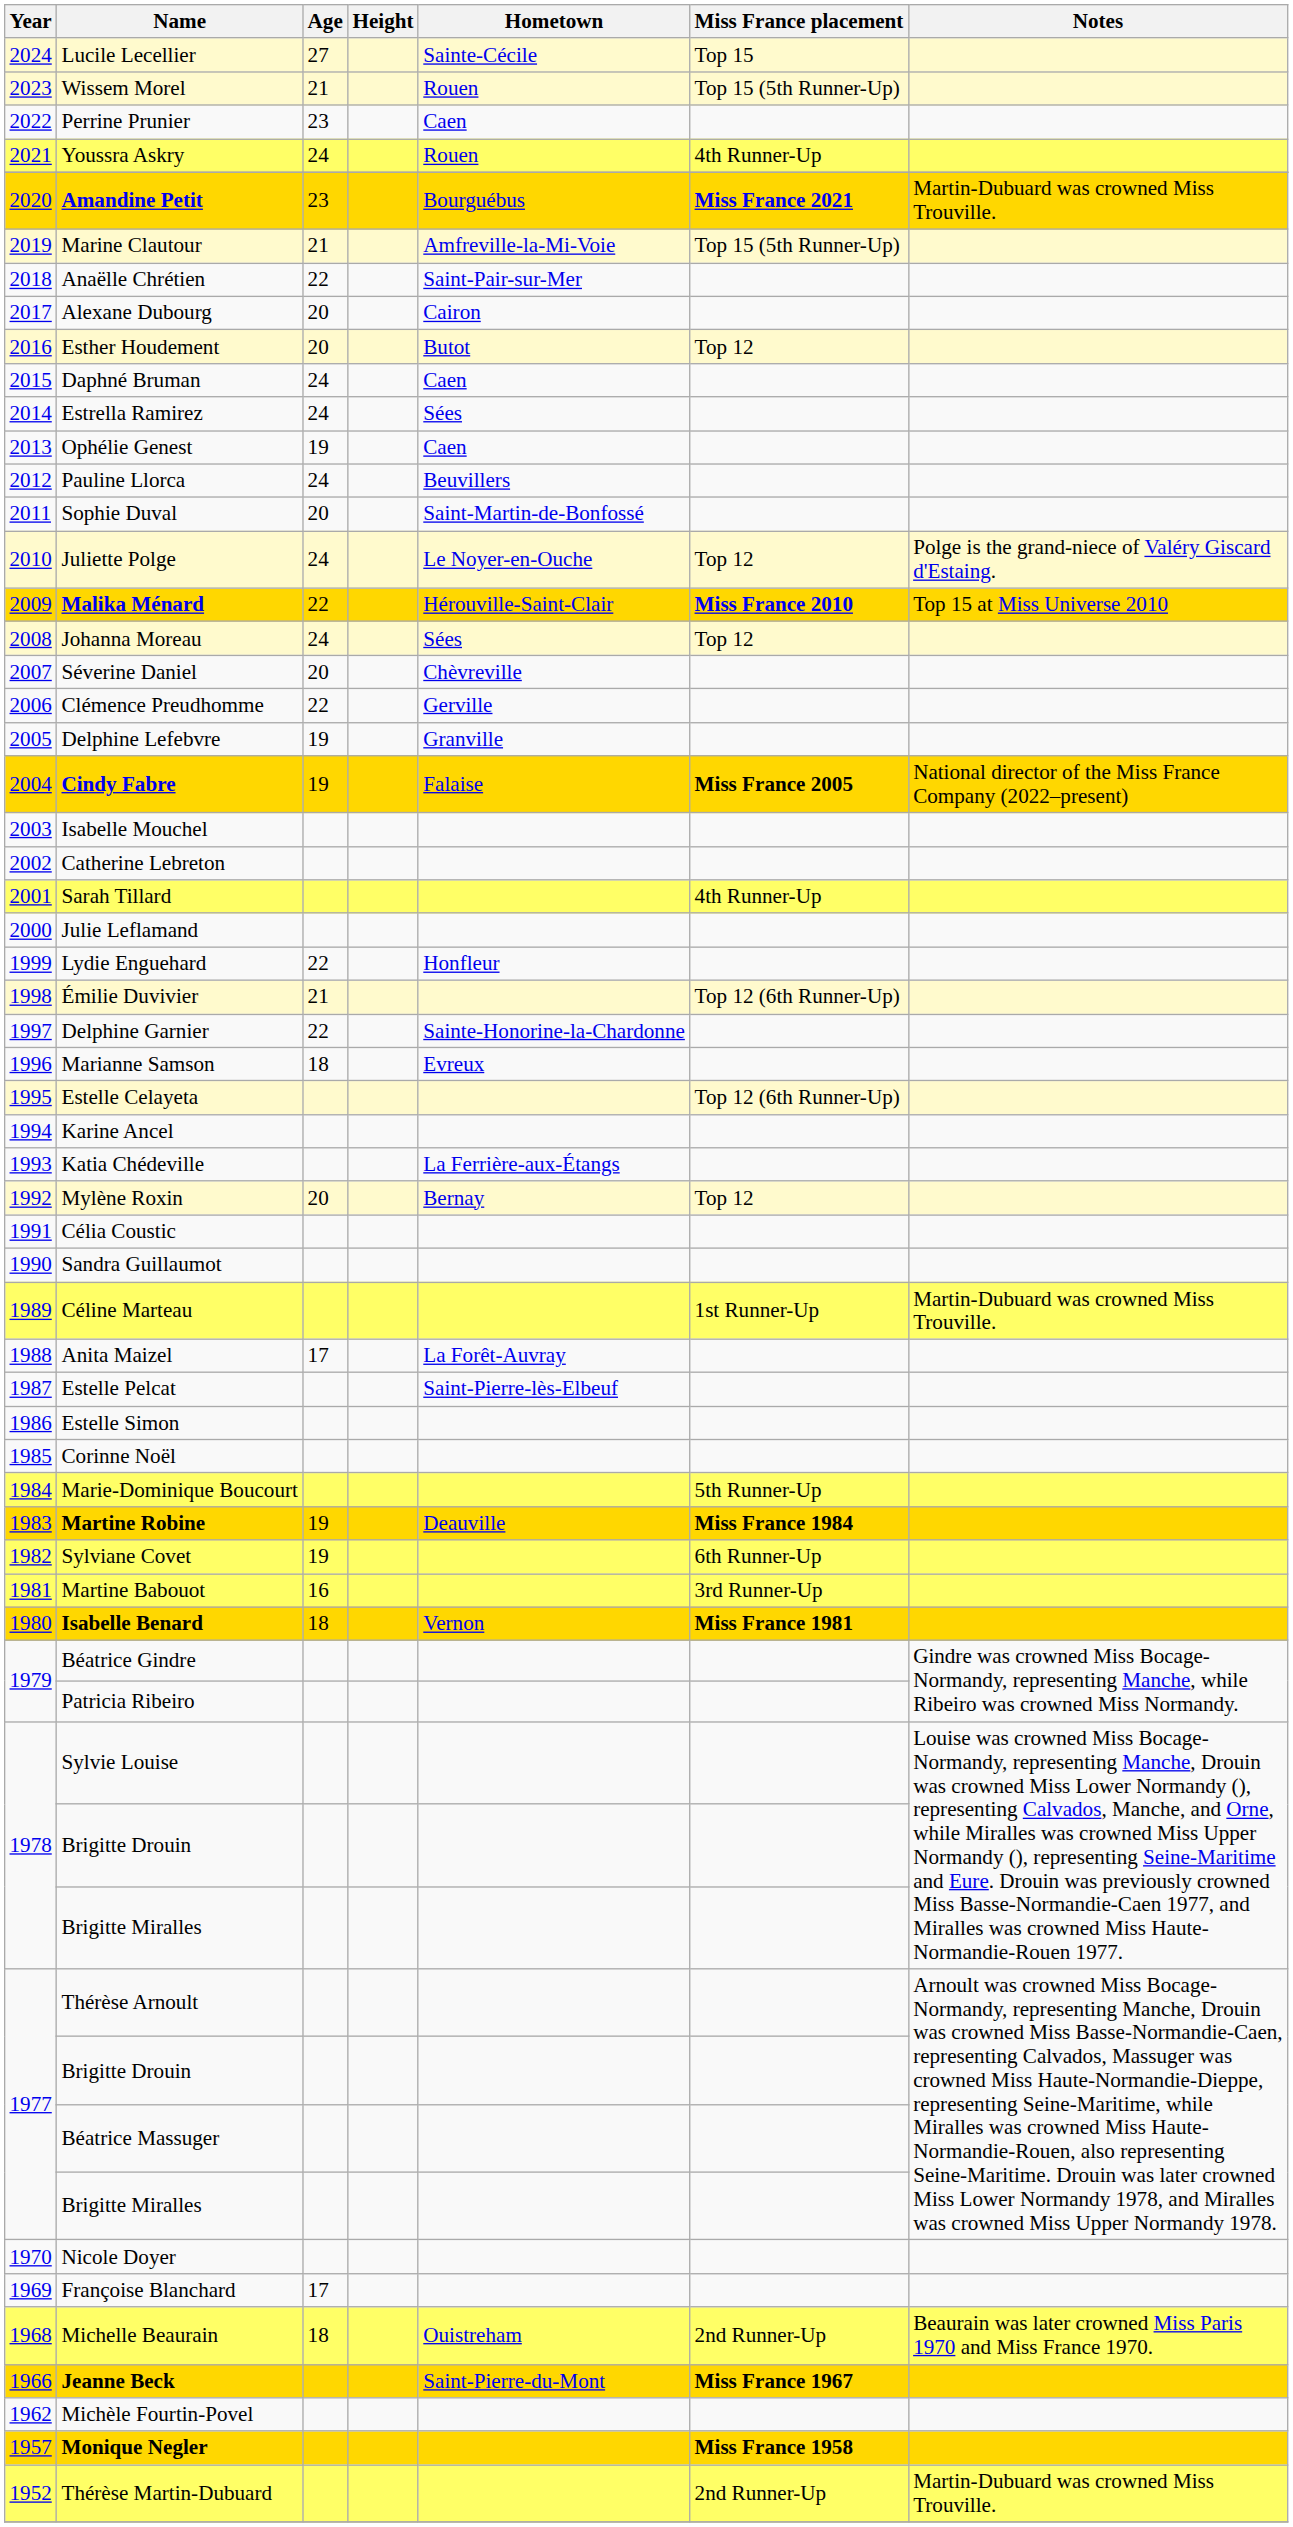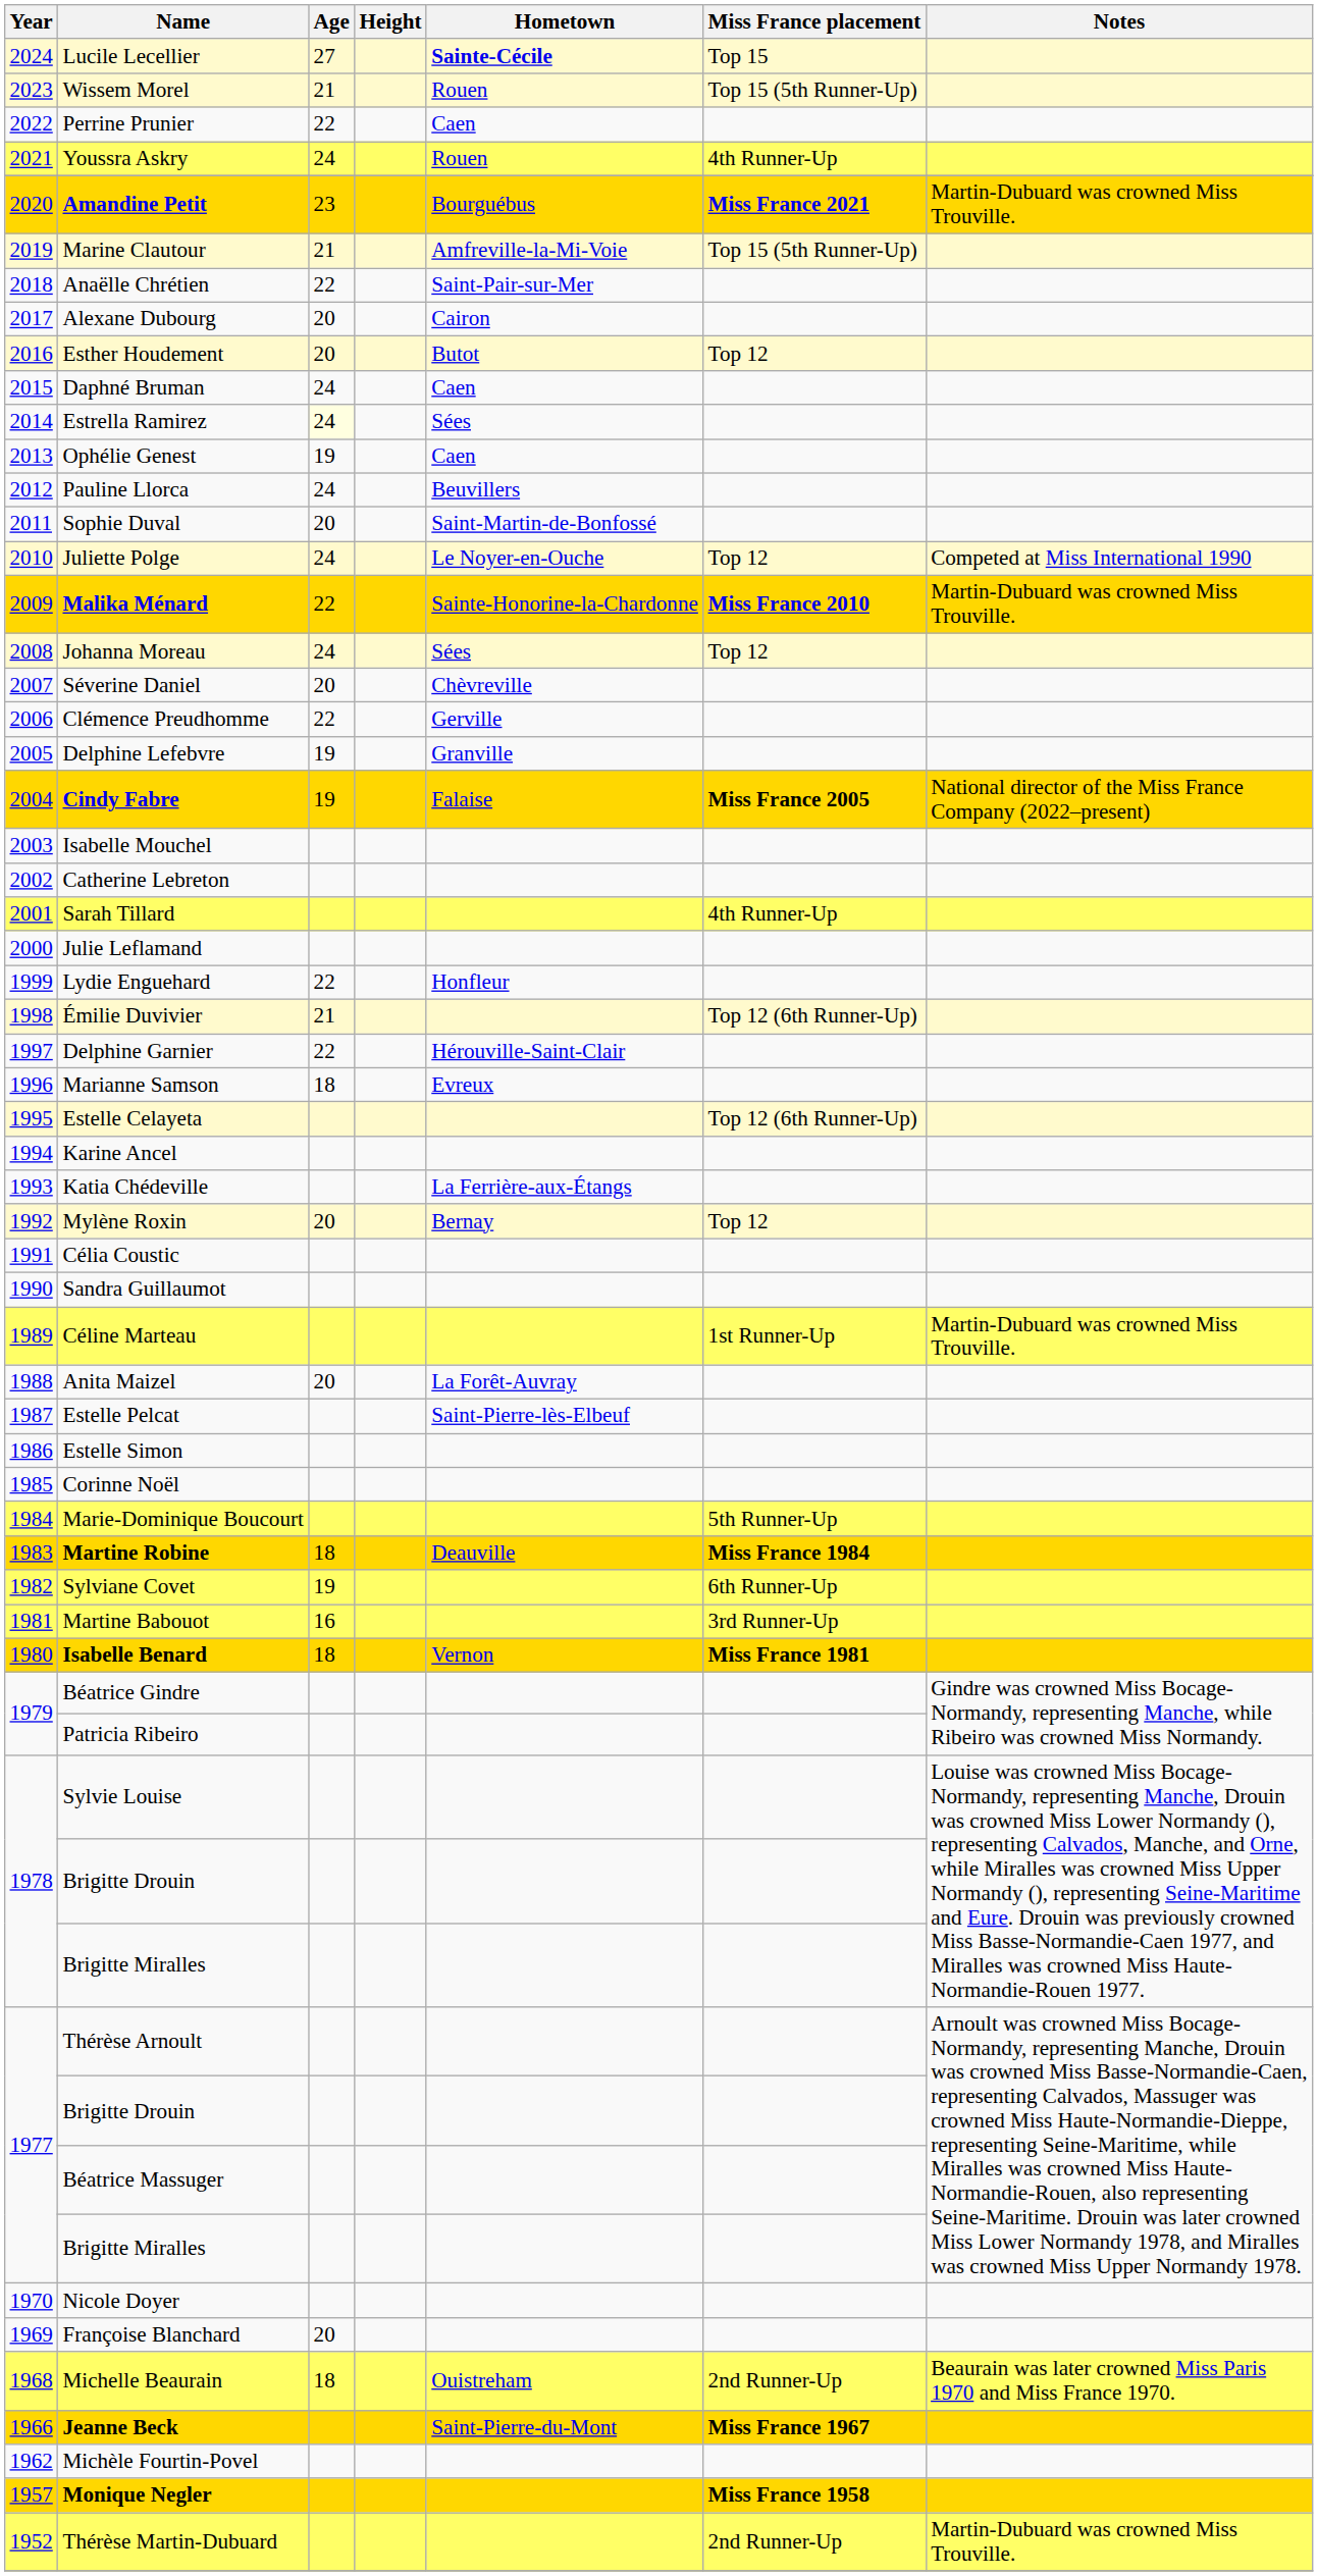Lucile Lecellier | Hometown: normal -> bold
Perrine Prunier | Age: 23 -> 22
Estrella Ramirez | Age: no background -> lightyellow background
Juliette Polge | Notes: Polge is the grand-niece of Valéry Giscard d'Estaing. -> Competed at Miss International 1990
Malika Ménard | Hometown: Hérouville-Saint-Clair -> Sainte-Honorine-la-Chardonne
Malika Ménard | Notes: Top 15 at Miss Universe 2010 -> Martin-Dubuard was crowned Miss Trouville.
Delphine Garnier | Hometown: Sainte-Honorine-la-Chardonne -> Hérouville-Saint-Clair
Anita Maizel | Age: 17 -> 20
Martine Robine | Age: 19 -> 18
Françoise Blanchard | Age: 17 -> 20
